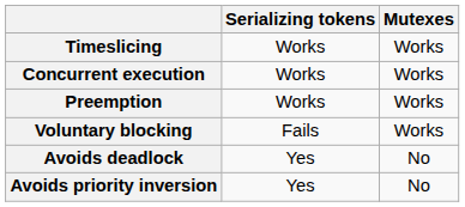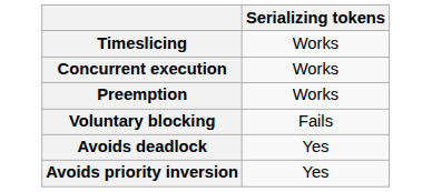- column: Mutexes | Works | Works | Works | Works | No | No
